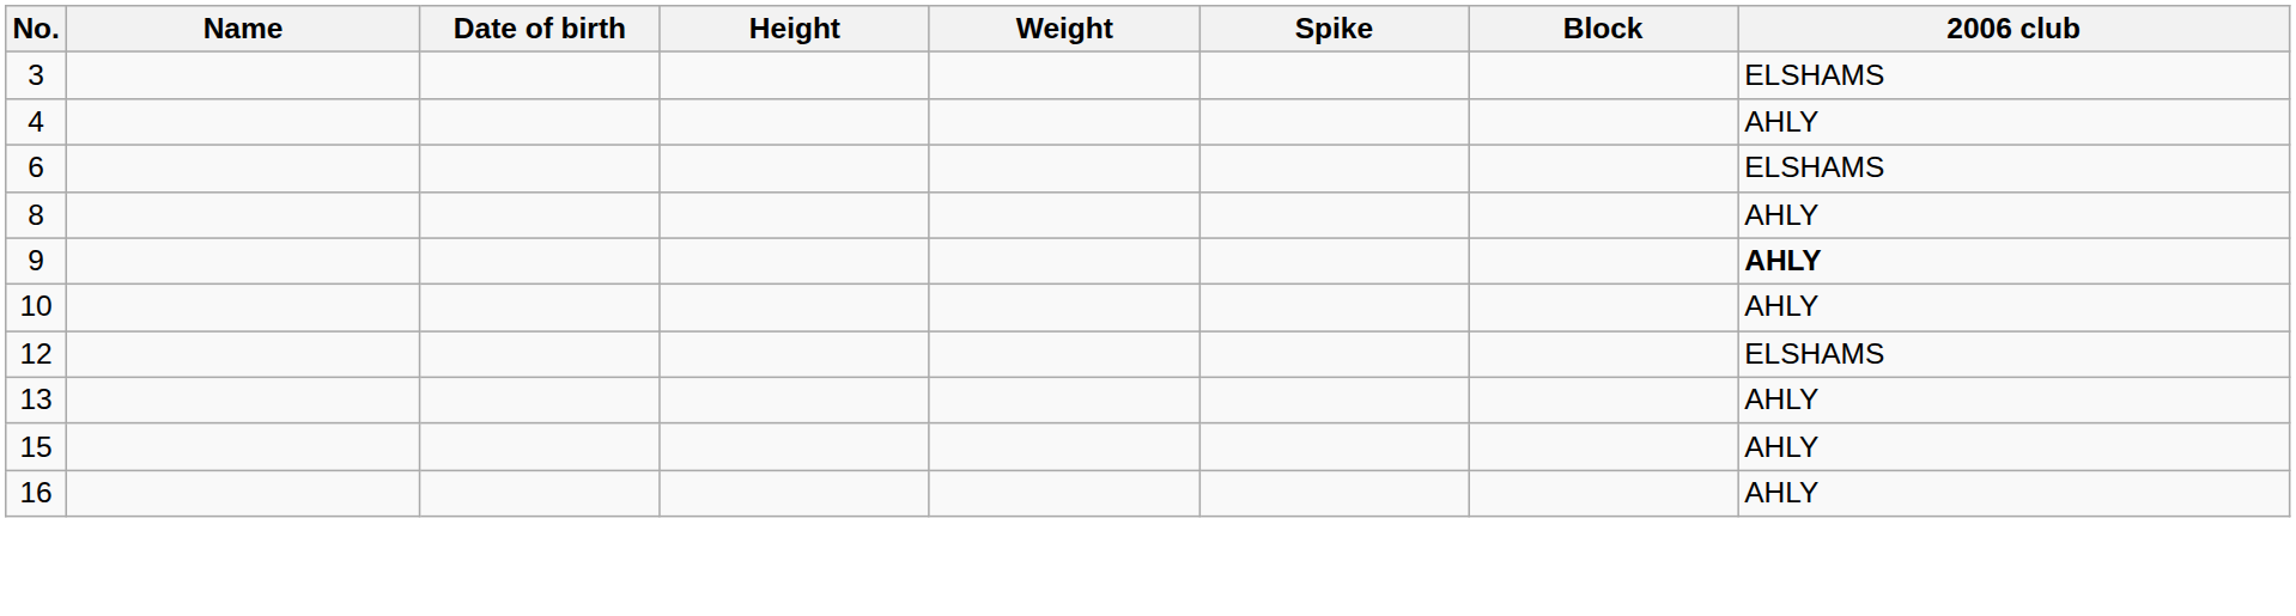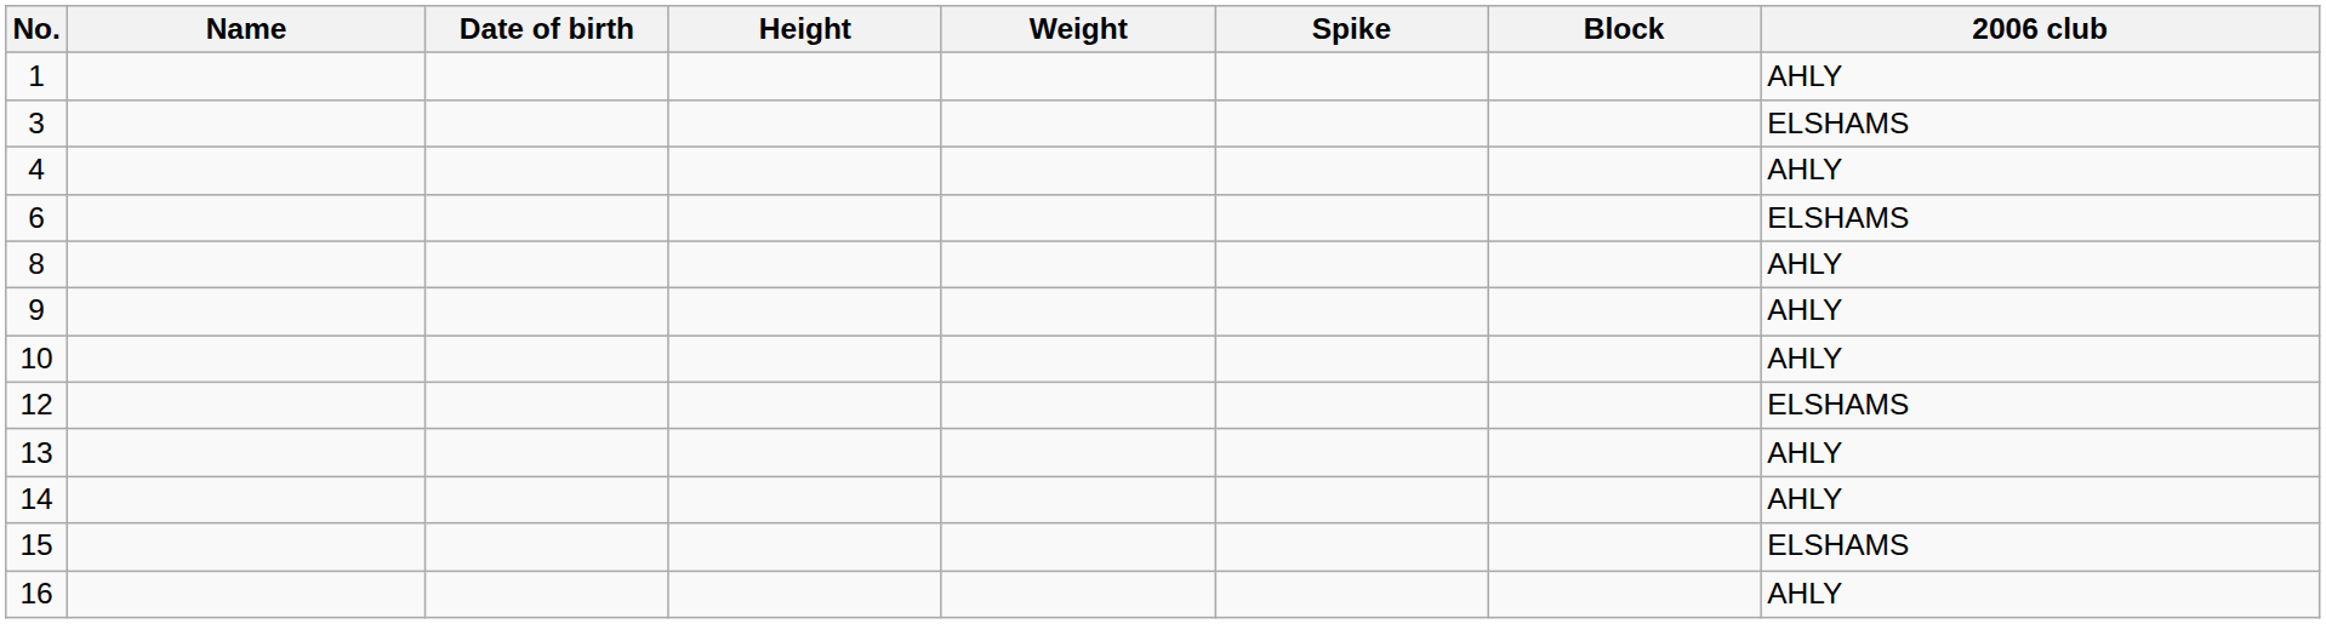+ row: 1 | AHLY
9 | 2006 club: bold -> normal
+ row: 14 | AHLY
15 | 2006 club: AHLY -> ELSHAMS
